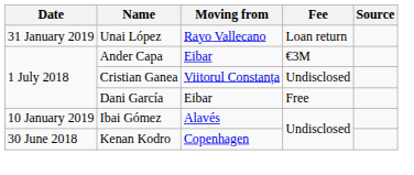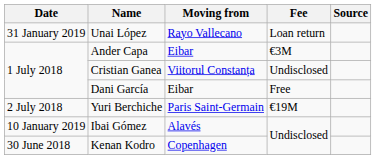+ row: 2 July 2018 | Yuri Berchiche | Paris Saint-Germain | €19M
